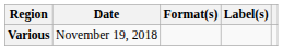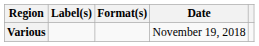columns swapped: Date <-> Label(s)
